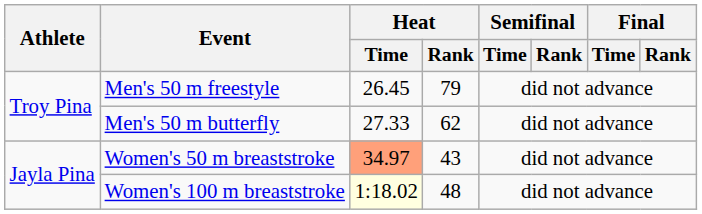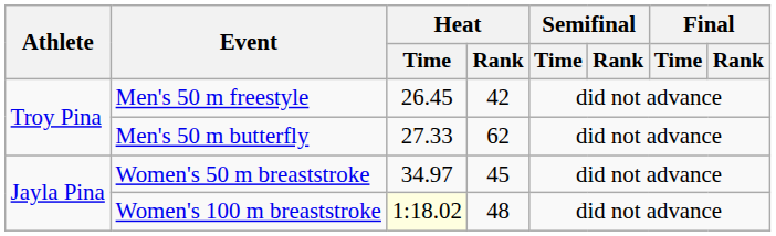Men's 50 m freestyle | Heat / Rank: 79 -> 42
Women's 50 m breaststroke | Heat / Time: lightsalmon background -> no background
Women's 50 m breaststroke | Heat / Rank: 43 -> 45
